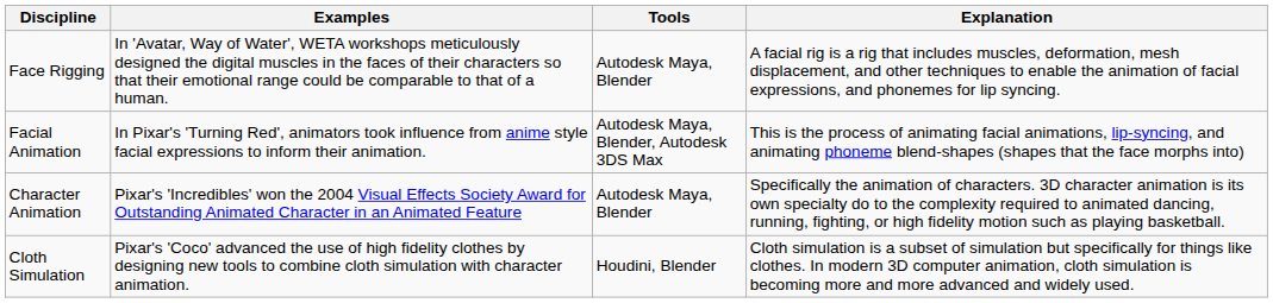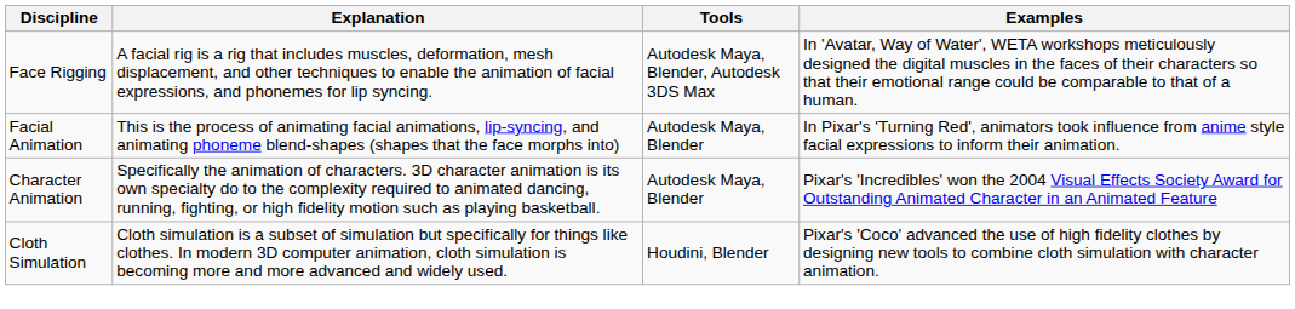columns swapped: Explanation <-> Examples
Face Rigging | Tools: Autodesk Maya, Blender -> Autodesk Maya, Blender, Autodesk 3DS Max
Facial Animation | Tools: Autodesk Maya, Blender, Autodesk 3DS Max -> Autodesk Maya, Blender
